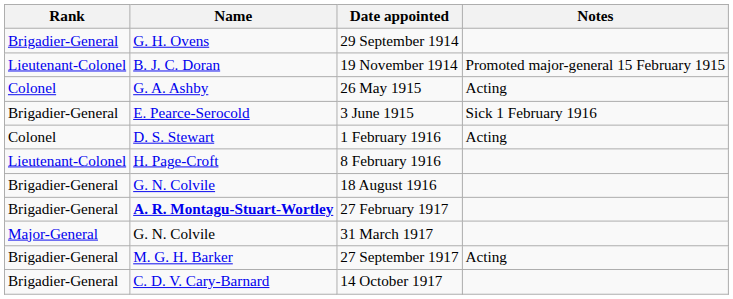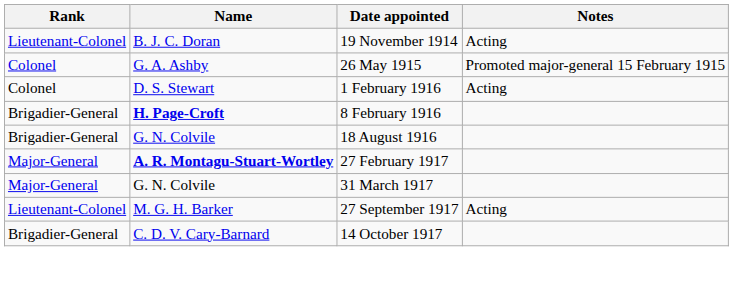- row: Brigadier-General | G. H. Ovens | 29 September 1914
19 November 1914 | Notes: Promoted major-general 15 February 1915 -> Acting
26 May 1915 | Notes: Acting -> Promoted major-general 15 February 1915
- row: Brigadier-General | E. Pearce-Serocold | 3 June 1915 | Sick 1 February 1916
8 February 1916 | Rank: Lieutenant-Colonel -> Brigadier-General
8 February 1916 | Name: normal -> bold
27 February 1917 | Rank: Brigadier-General -> Major-General
27 September 1917 | Rank: Brigadier-General -> Lieutenant-Colonel
